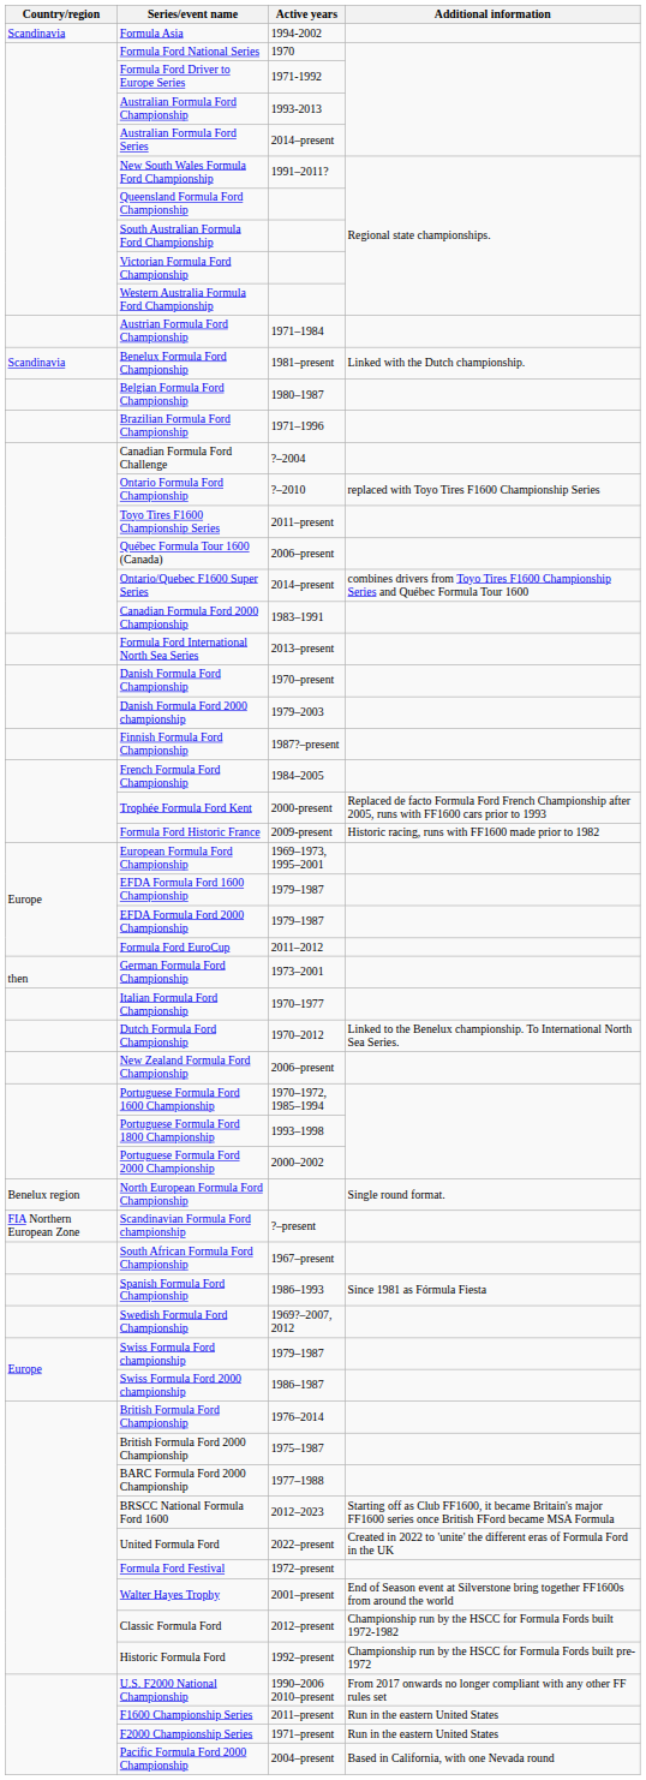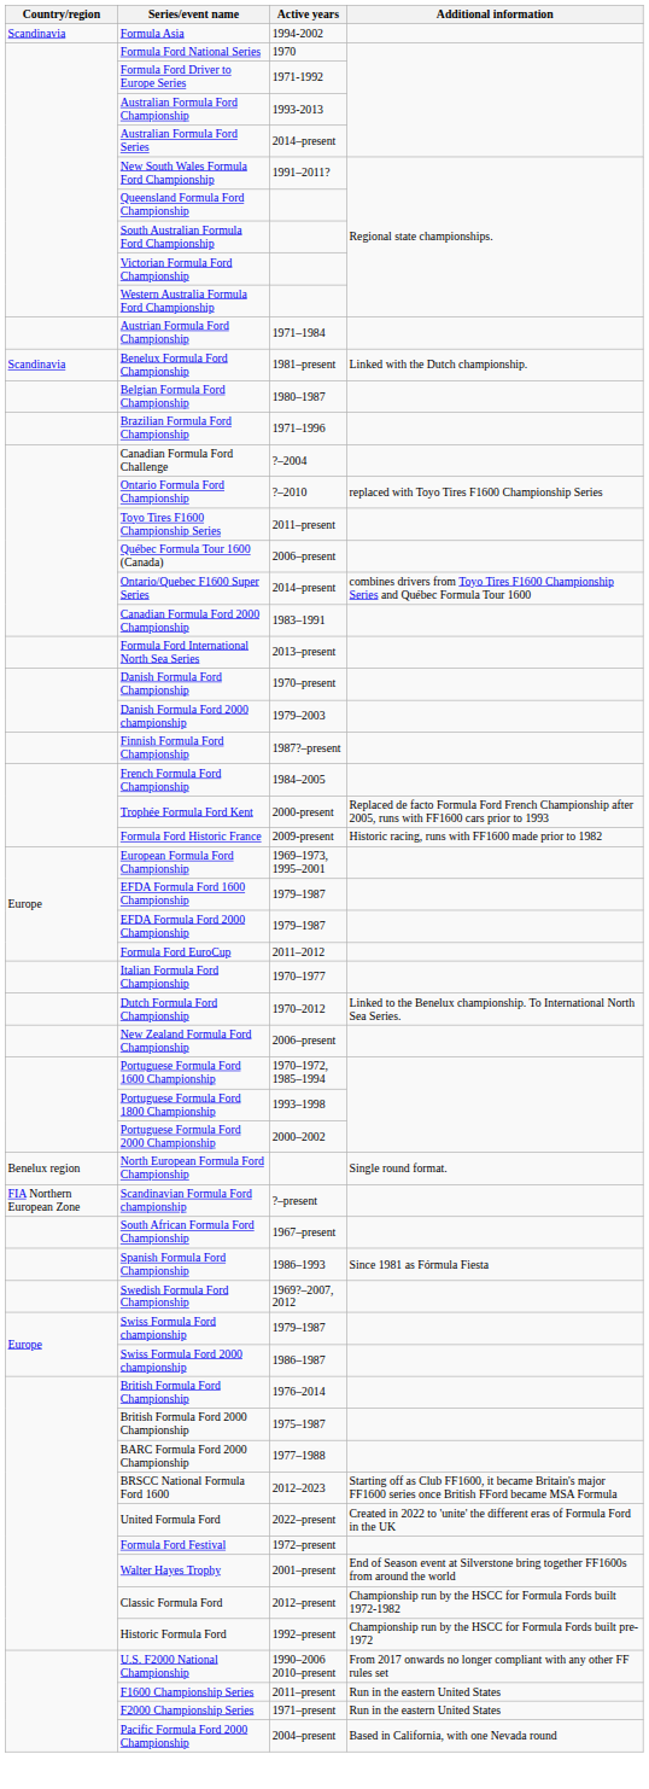- row: then | German Formula Ford Championship | 1973–2001
